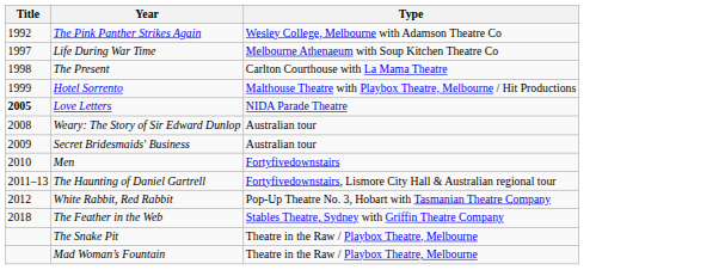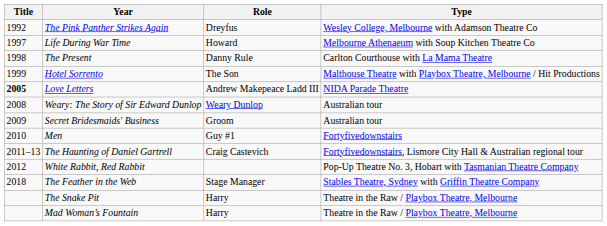+ column: Role | Dreyfus | Howard | Danny Rule | The Son | Andrew Makepeace Ladd III | Weary Dunlop | Groom | Guy #1 | Craig Castevich | Stage Manager | Harry | Harry
